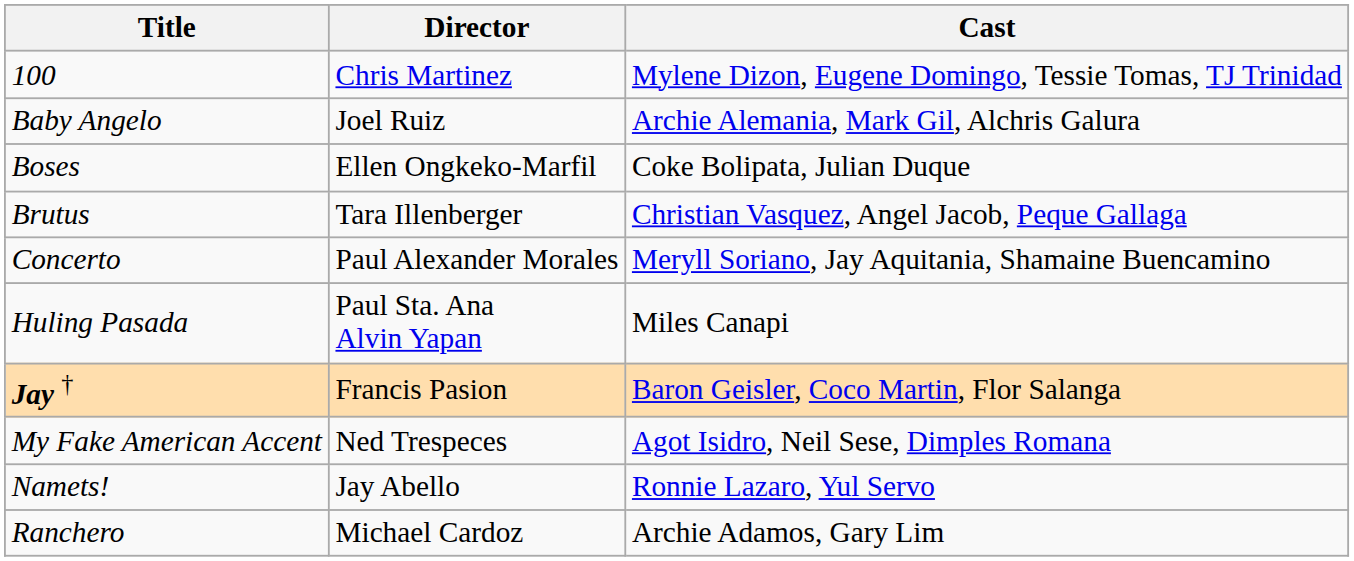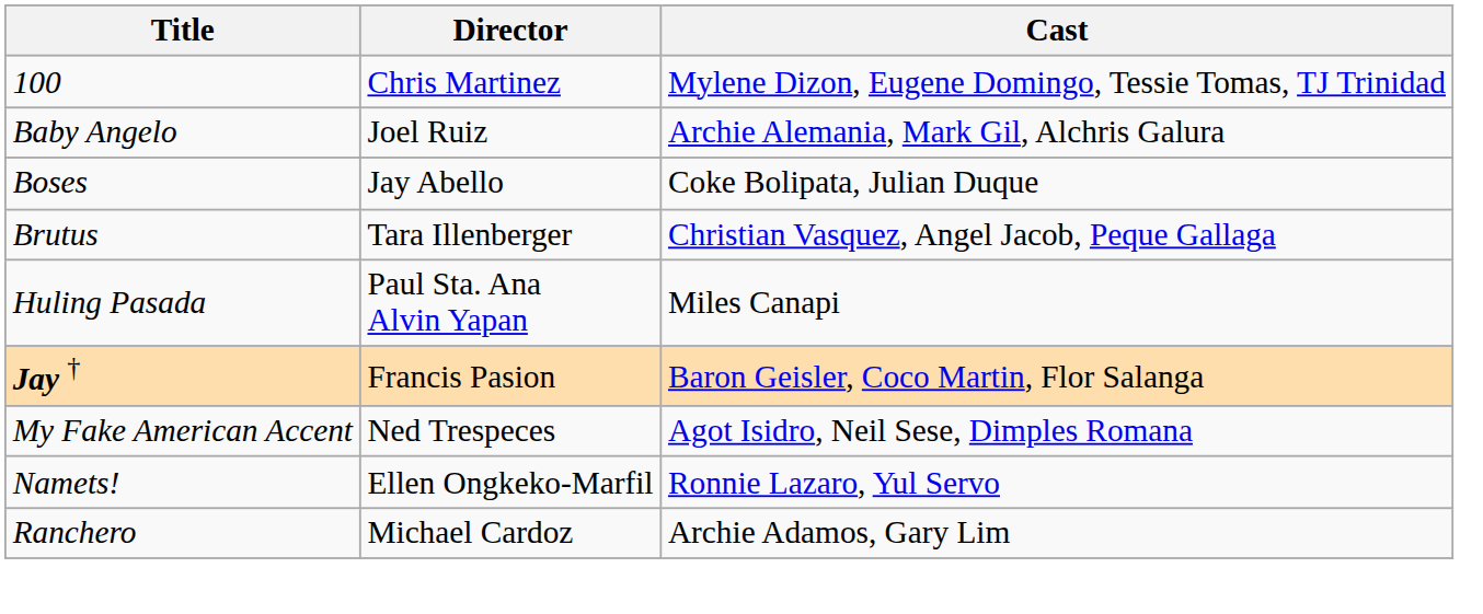Boses | Director: Ellen Ongkeko-Marfil -> Jay Abello
- row: Concerto | Paul Alexander Morales | Meryll Soriano, Jay Aquitania, Shamaine Buencamino
Namets! | Director: Jay Abello -> Ellen Ongkeko-Marfil
